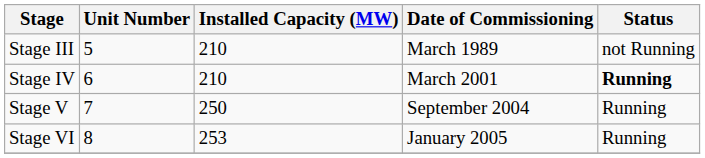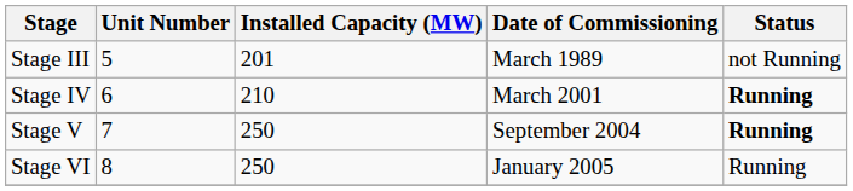Stage III | Installed Capacity (MW): 210 -> 201
Stage V | Status: normal -> bold
Stage VI | Installed Capacity (MW): 253 -> 250
